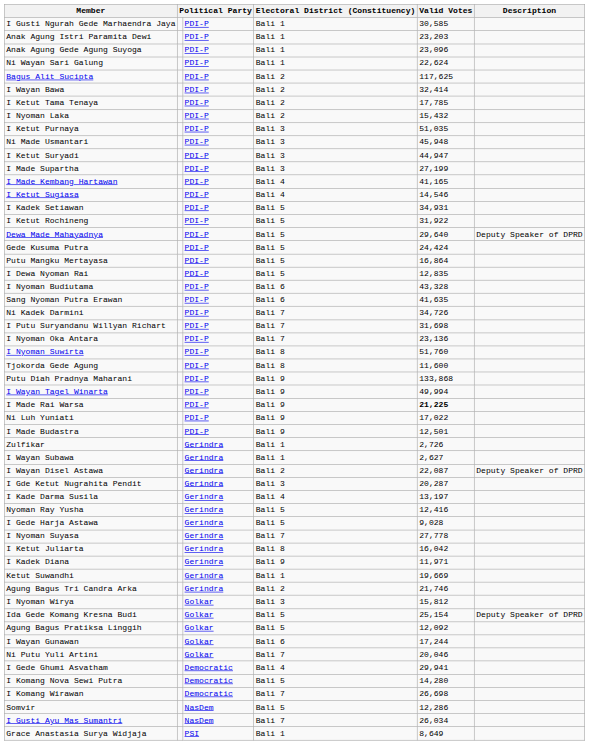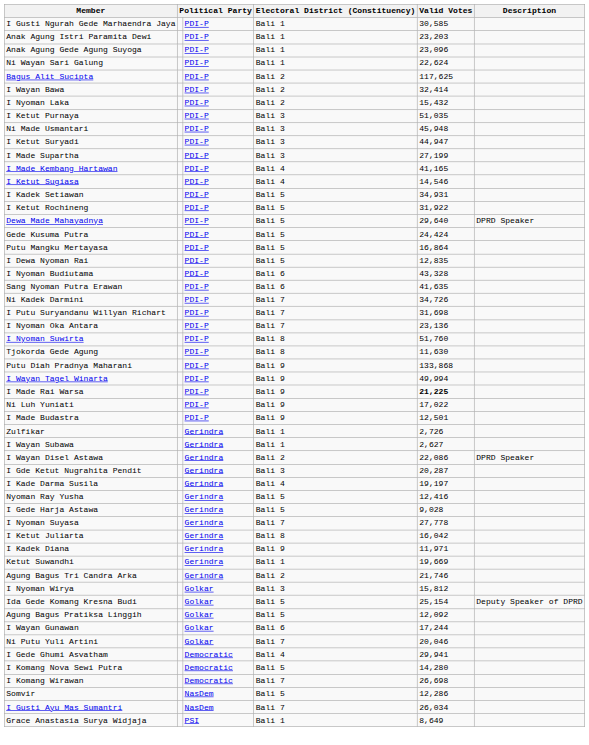- row: I Ketut Tama Tenaya | PDI-P | Bali 2 | 17,785
Dewa Made Mahayadnya | Description: Deputy Speaker of DPRD -> DPRD Speaker
Tjokorda Gede Agung | Valid Votes: 11,600 -> 11,630
I Wayan Disel Astawa | Valid Votes: 22,087 -> 22,086
I Wayan Disel Astawa | Description: Deputy Speaker of DPRD -> DPRD Speaker
I Kade Darma Susila | Valid Votes: 13,197 -> 19,197
